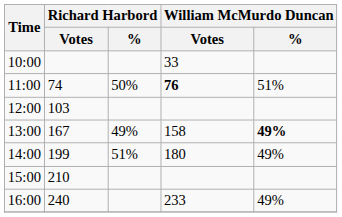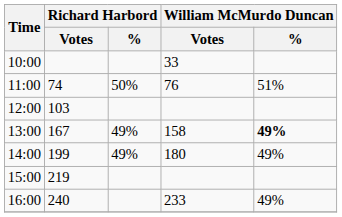11:00 | William McMurdo Duncan / Votes: bold -> normal
14:00 | Richard Harbord / %: 51% -> 49%
15:00 | Richard Harbord / Votes: 210 -> 219
